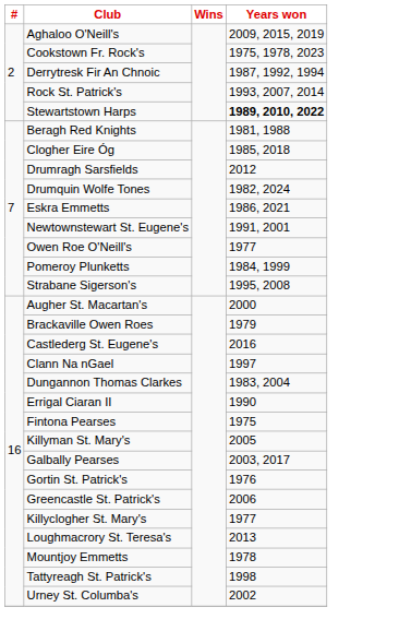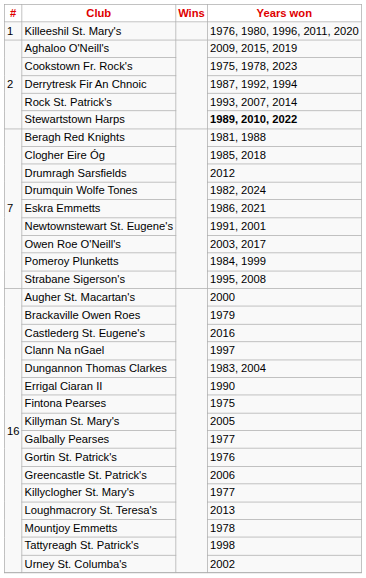+ row: 1 | Killeeshil St. Mary's | 1976, 1980, 1996, 2011, 2020
Owen Roe O'Neill's | Years won: 1977 -> 2003, 2017
Galbally Pearses | Years won: 2003, 2017 -> 1977
